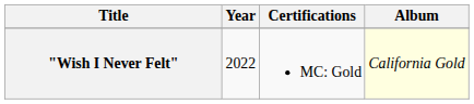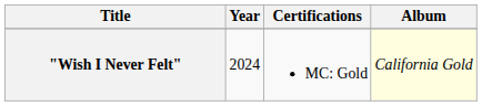"Wish I Never Felt" | Year: 2022 -> 2024
